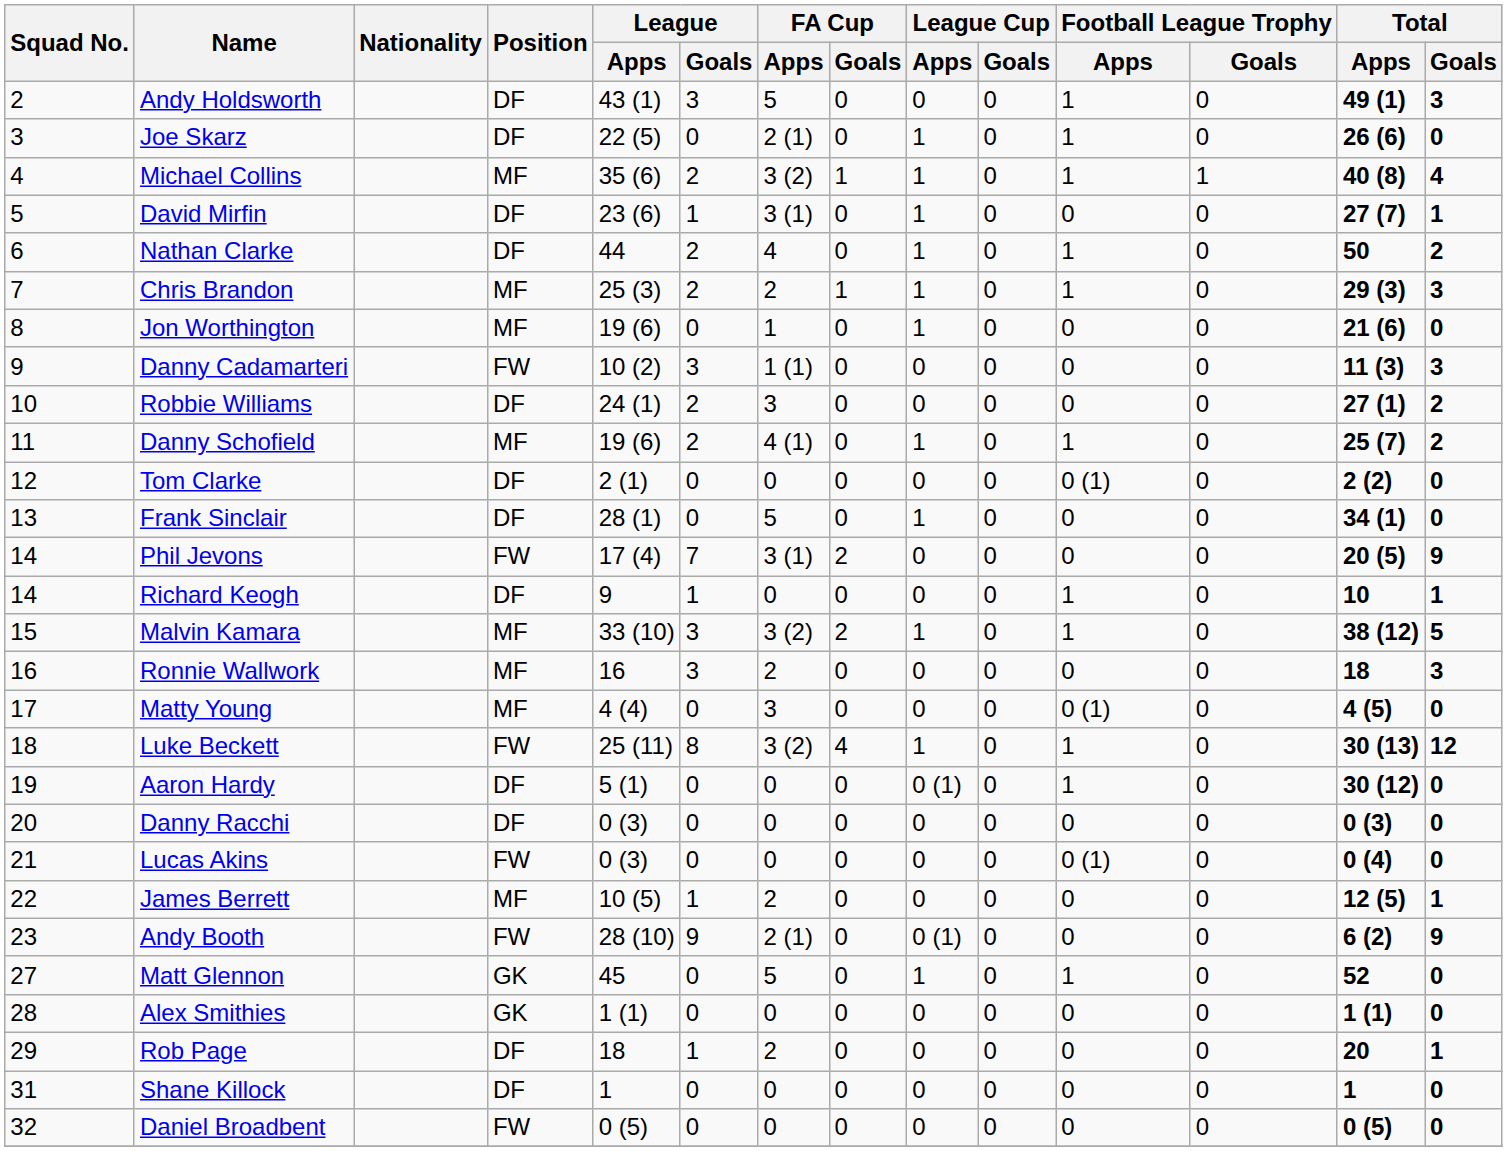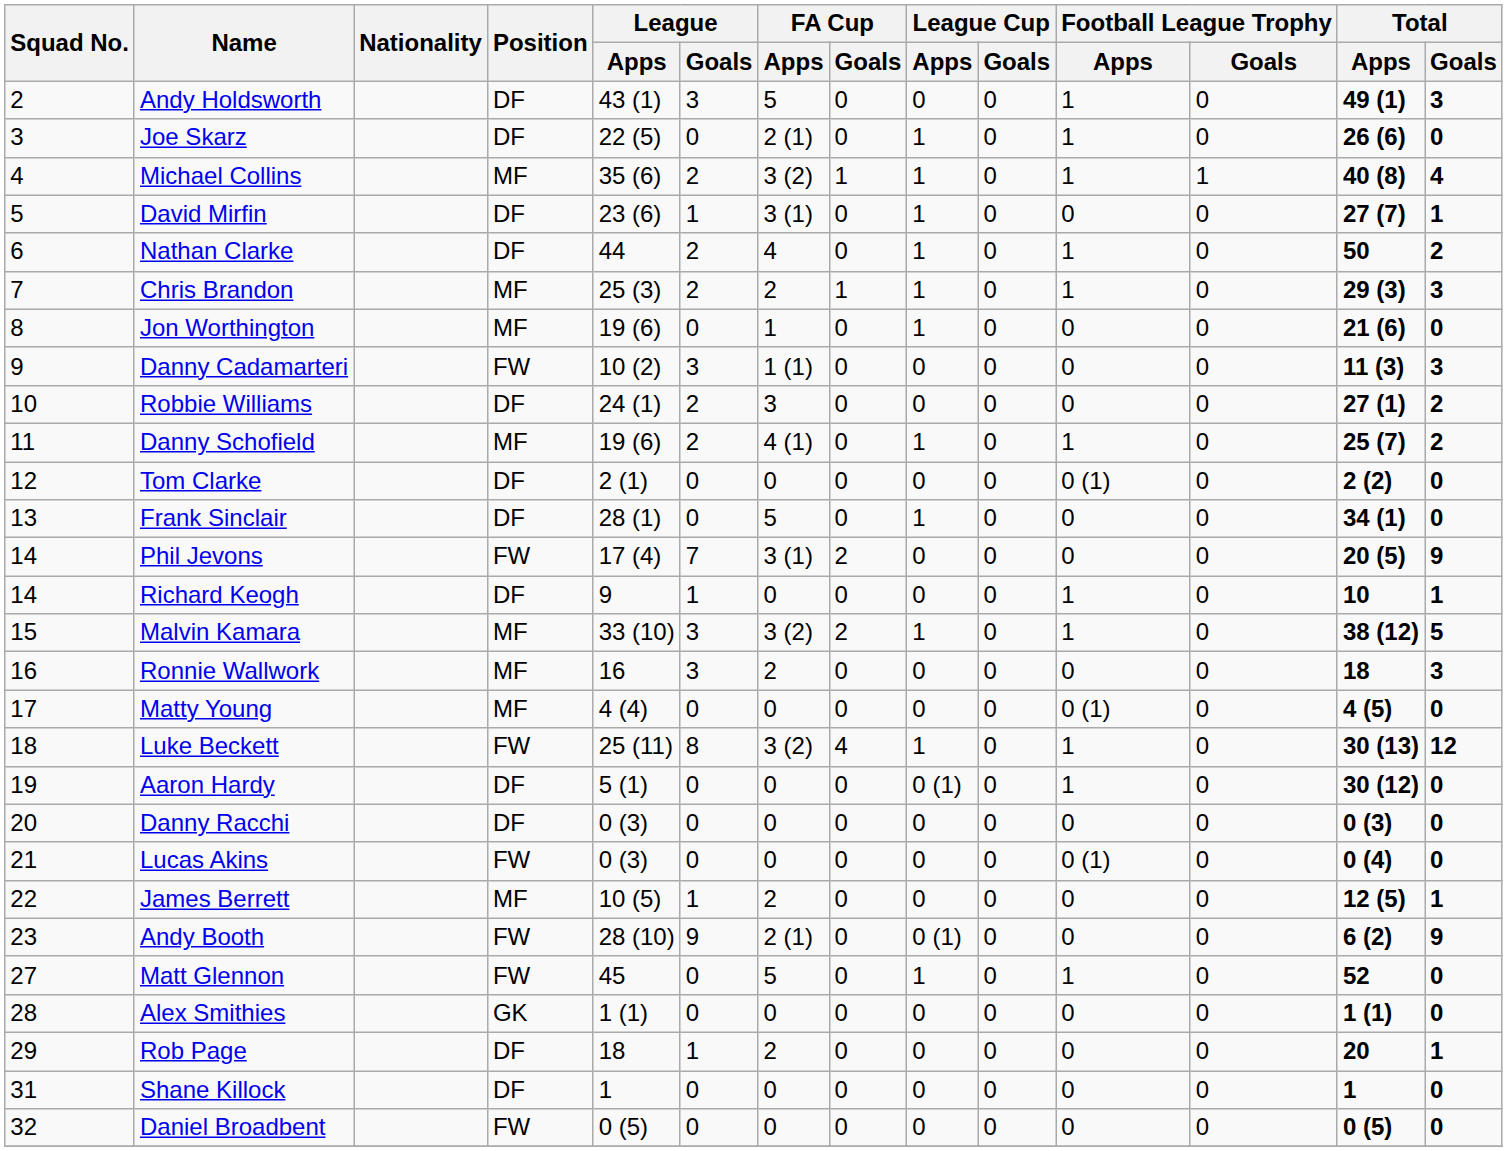Matty Young | FA Cup / Apps: 3 -> 0
Matt Glennon | Position: GK -> FW
